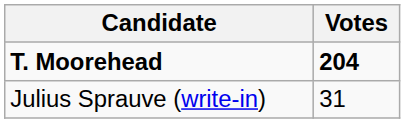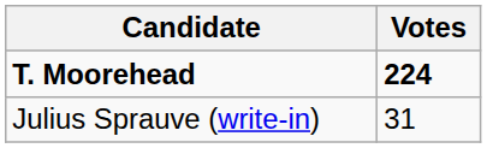T. Moorehead | Votes: 204 -> 224
